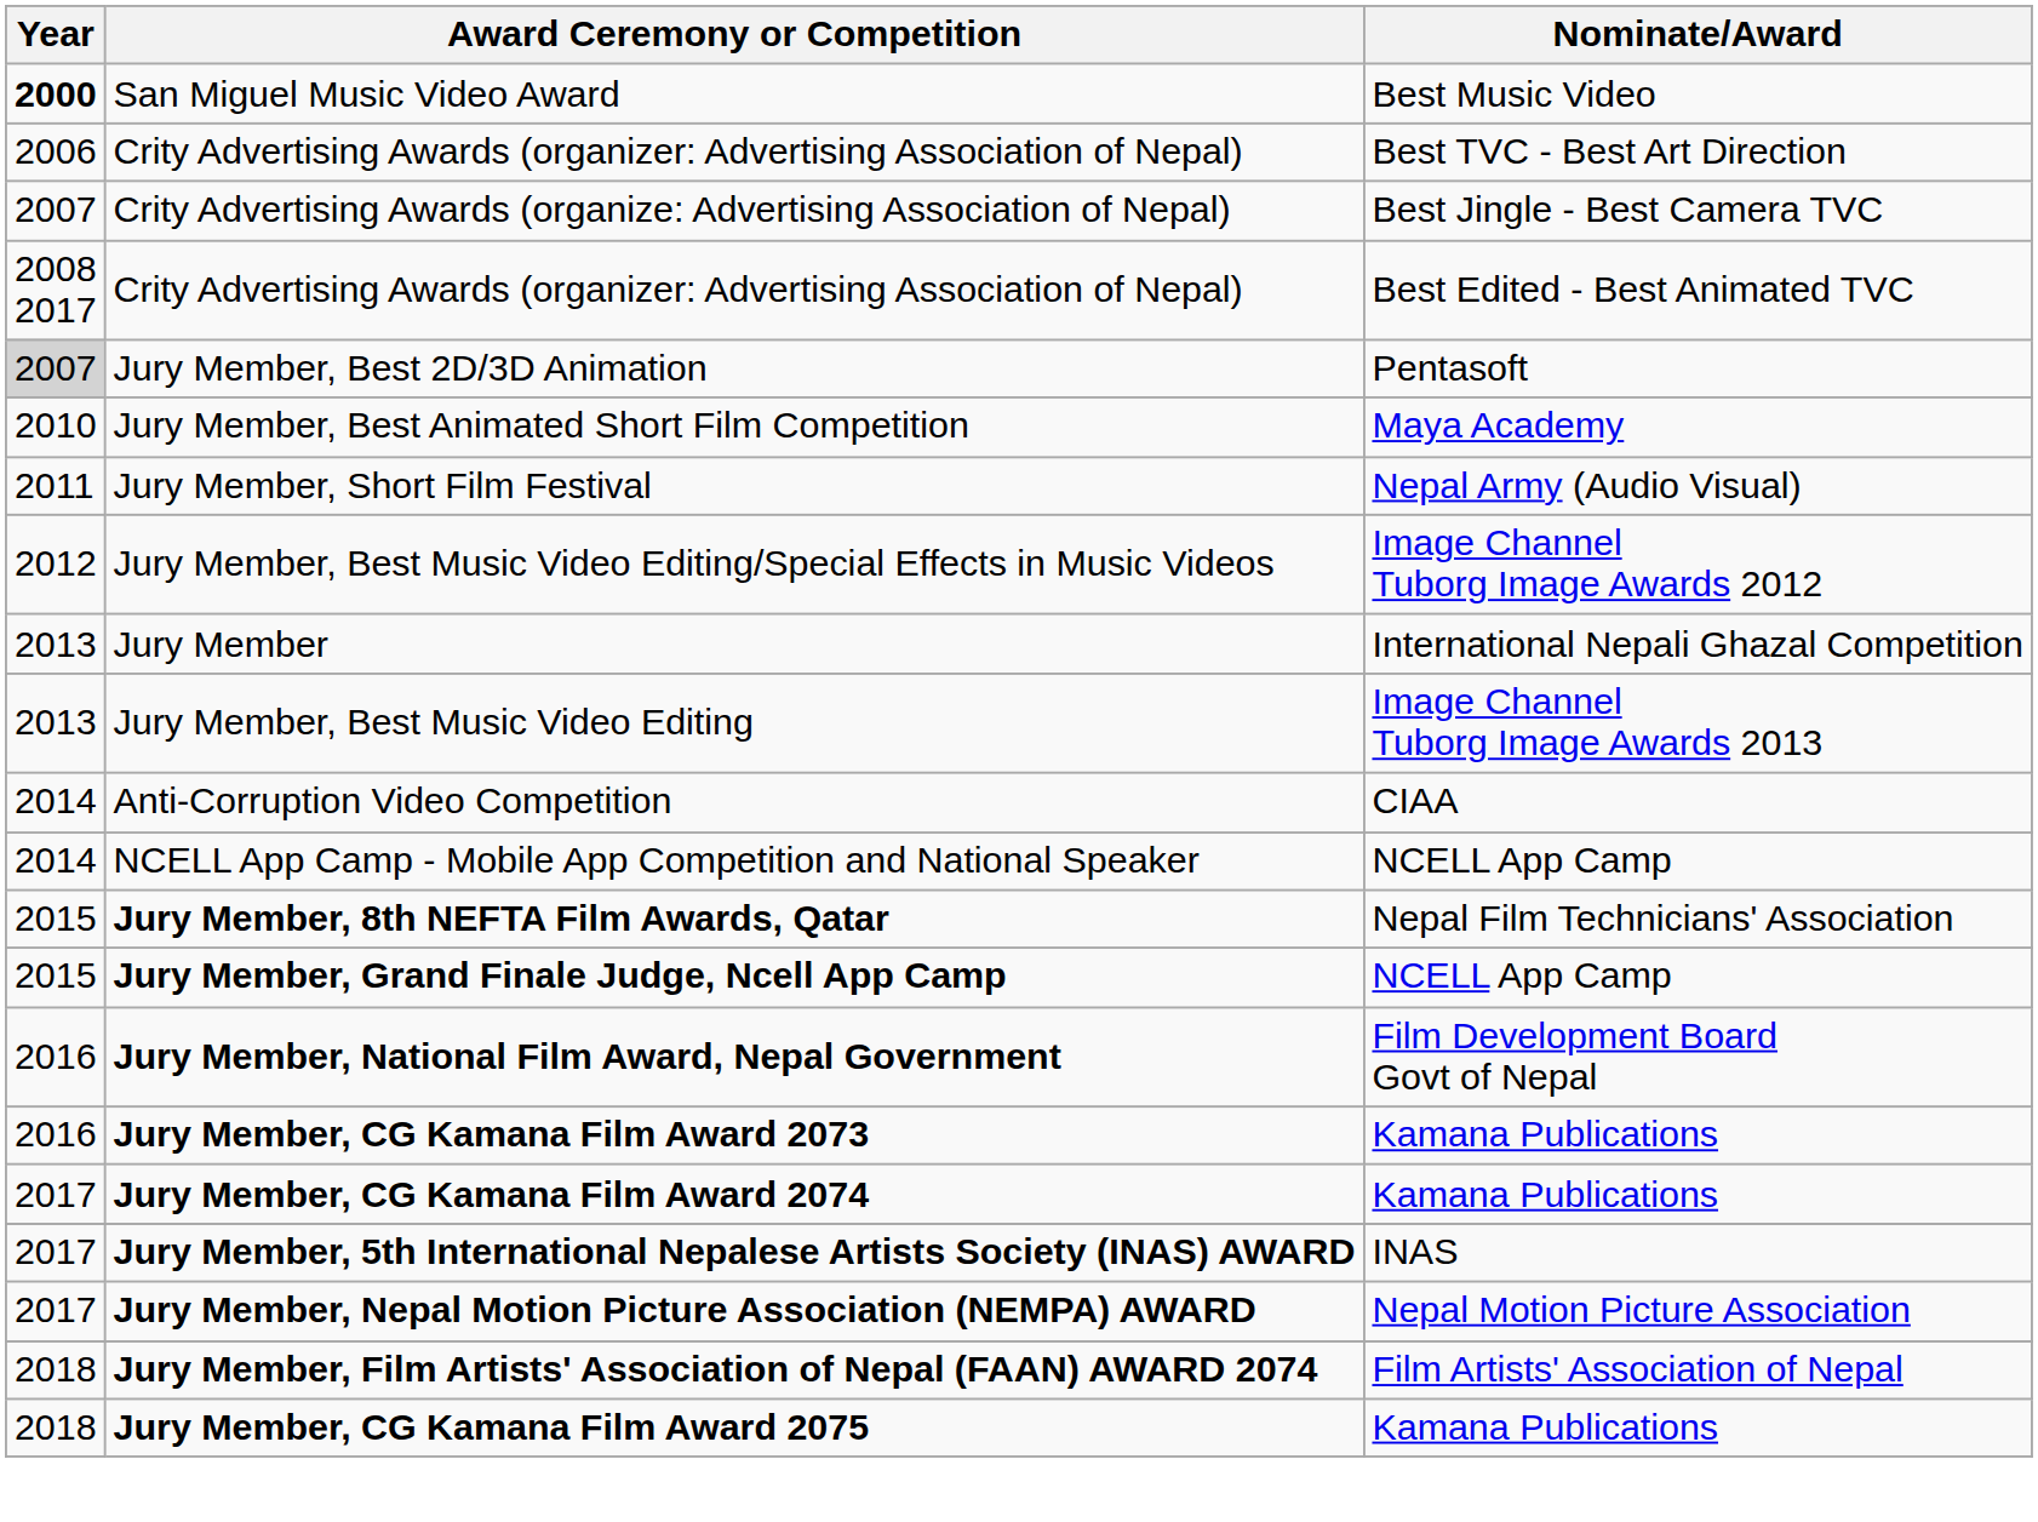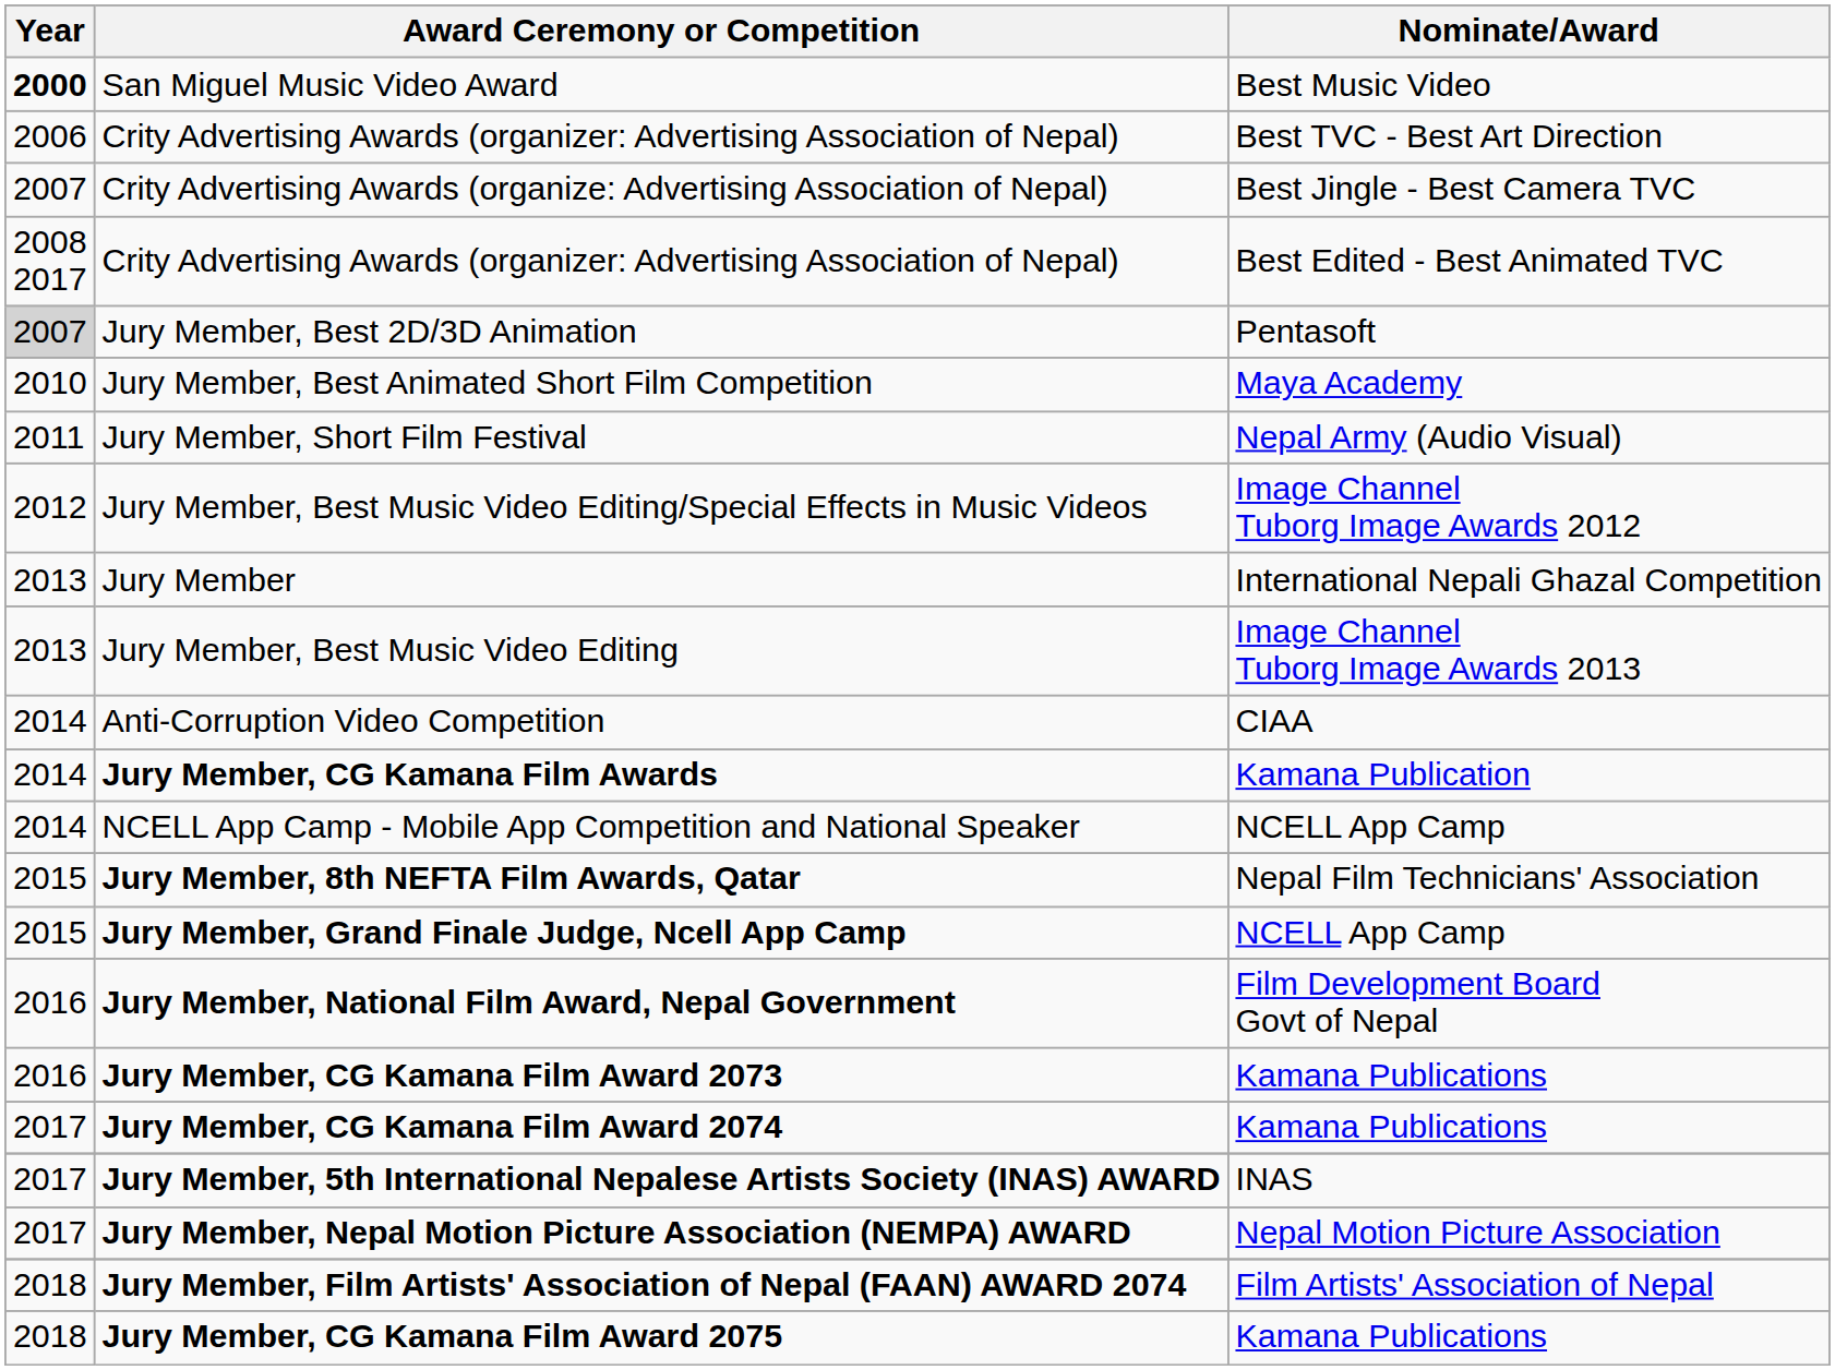+ row: 2014 | Jury Member, CG Kamana Film Awards | Kamana Publication
